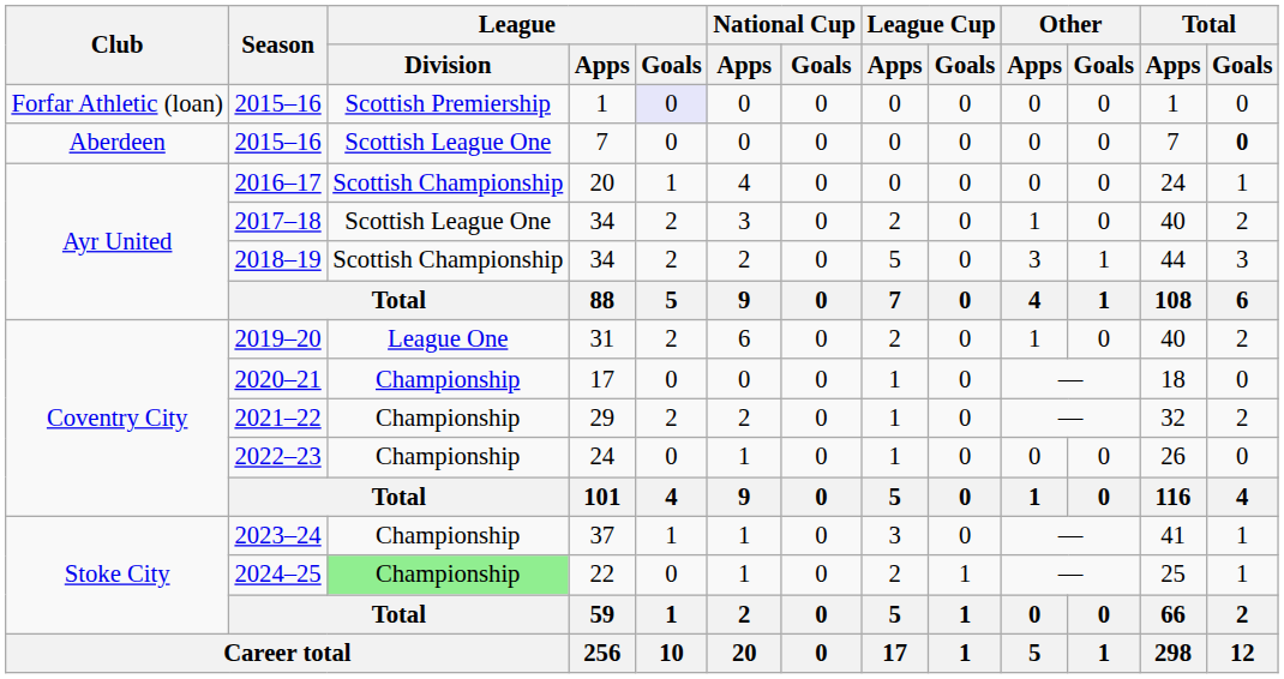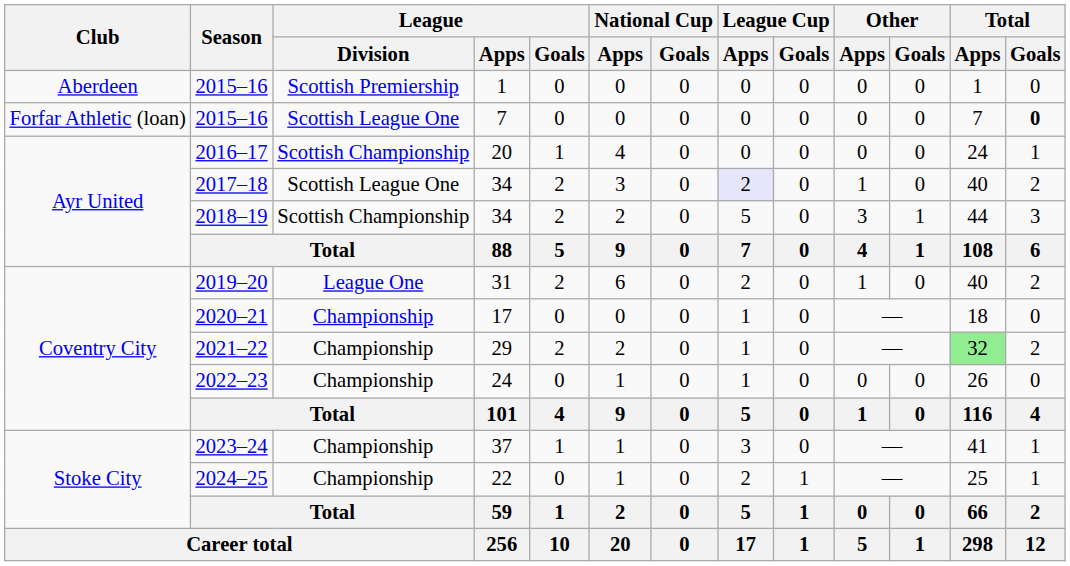2015–16 / 1 | Club: Forfar Athletic (loan) -> Aberdeen
2015–16 / 1 | League / Goals: lavender background -> no background
2015–16 / 7 | Club: Aberdeen -> Forfar Athletic (loan)
2017–18 | League Cup / Apps: no background -> lavender background
2021–22 | Total / Apps: no background -> lightgreen background
2024–25 | League / Division: lightgreen background -> no background
